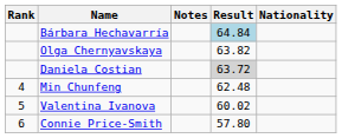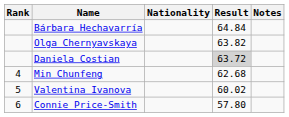columns swapped: Nationality <-> Notes
Bárbara Hechavarría | Result: lightblue background -> no background
Min Chunfeng | Result: 62.48 -> 62.68
